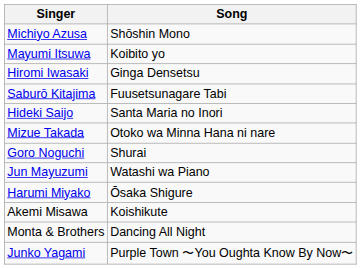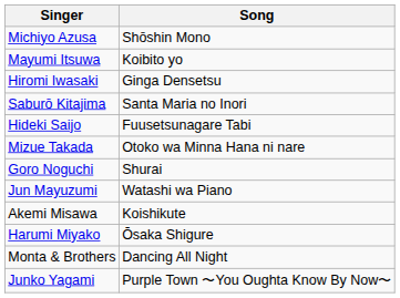Saburō Kitajima | Song: Fuusetsunagare Tabi -> Santa Maria no Inori
Hideki Saijo | Song: Santa Maria no Inori -> Fuusetsunagare Tabi
rows swapped: Akemi Misawa <-> Harumi Miyako
